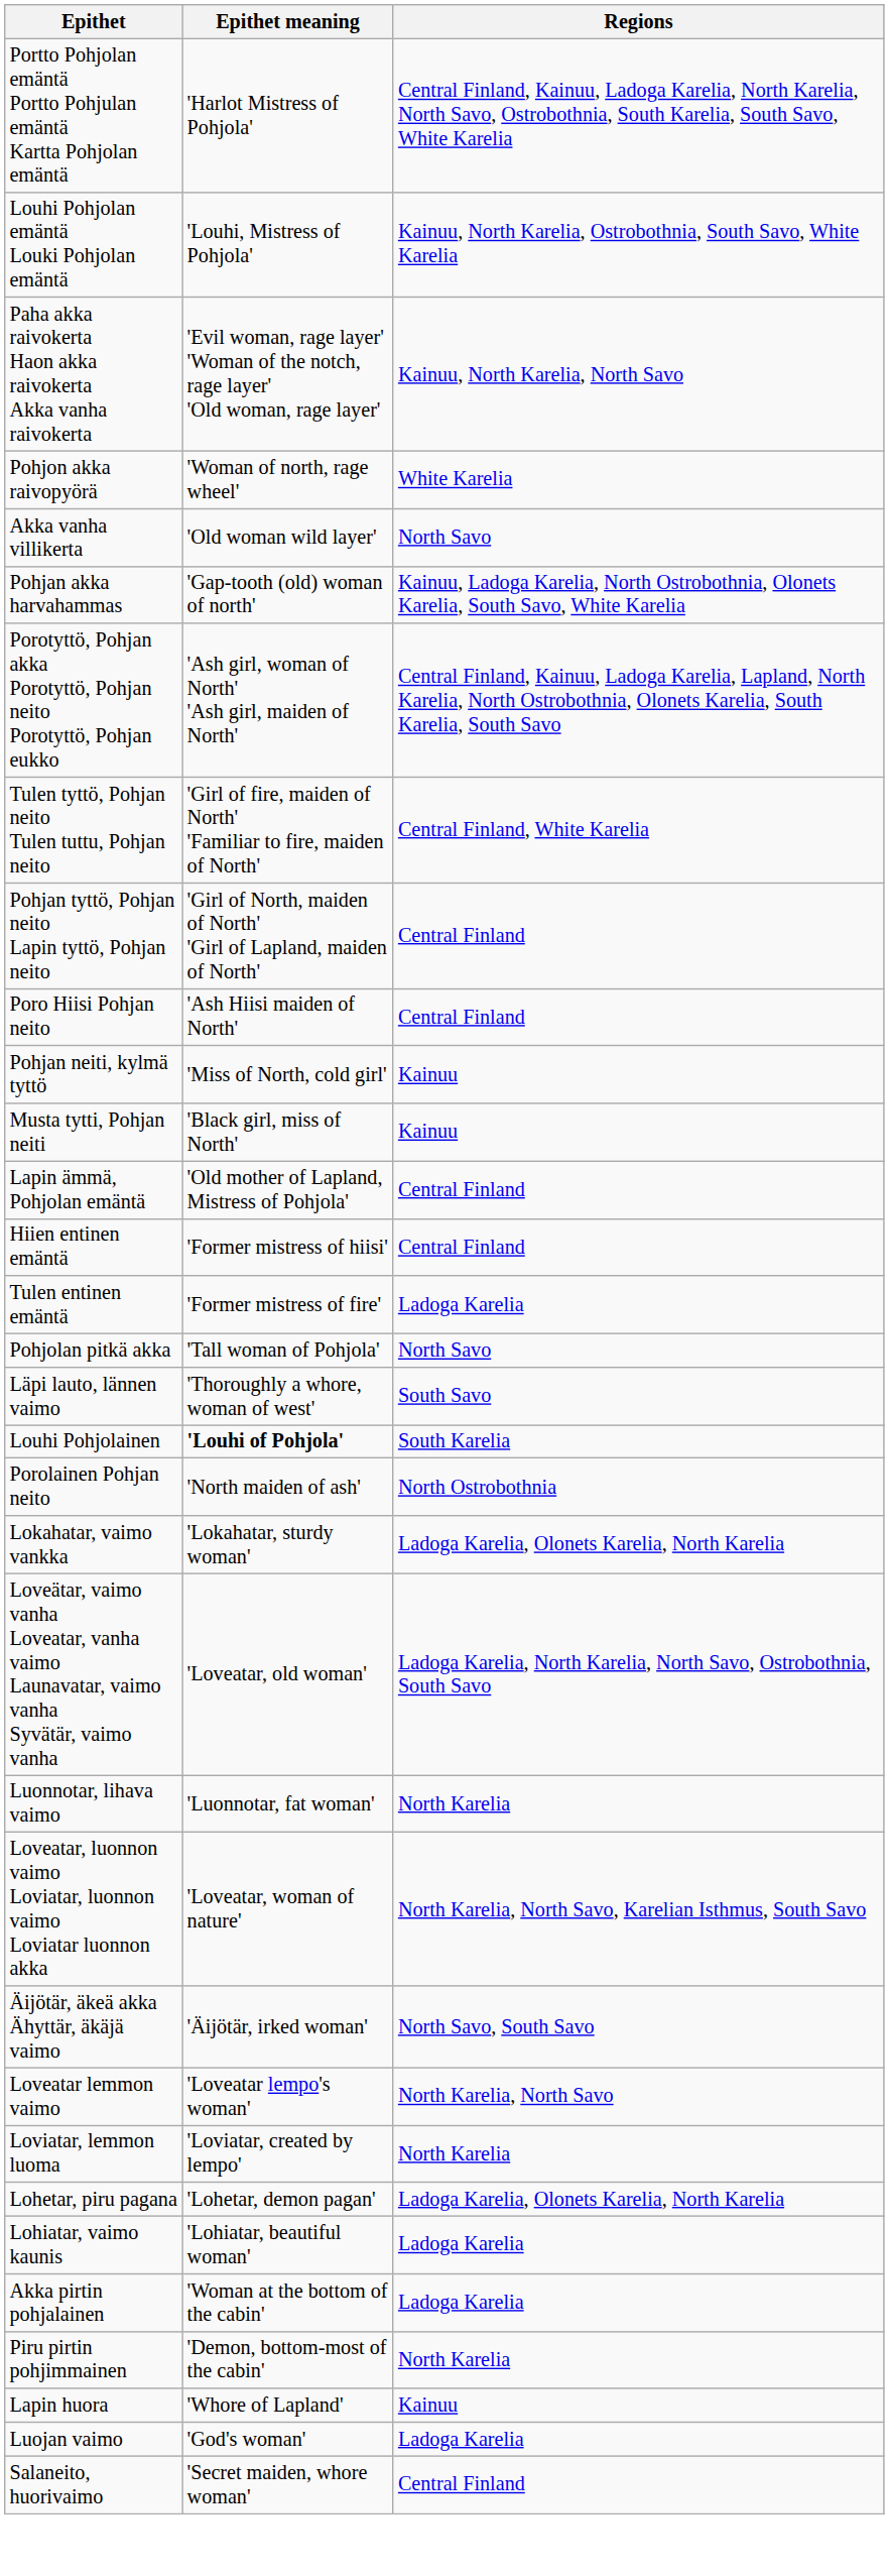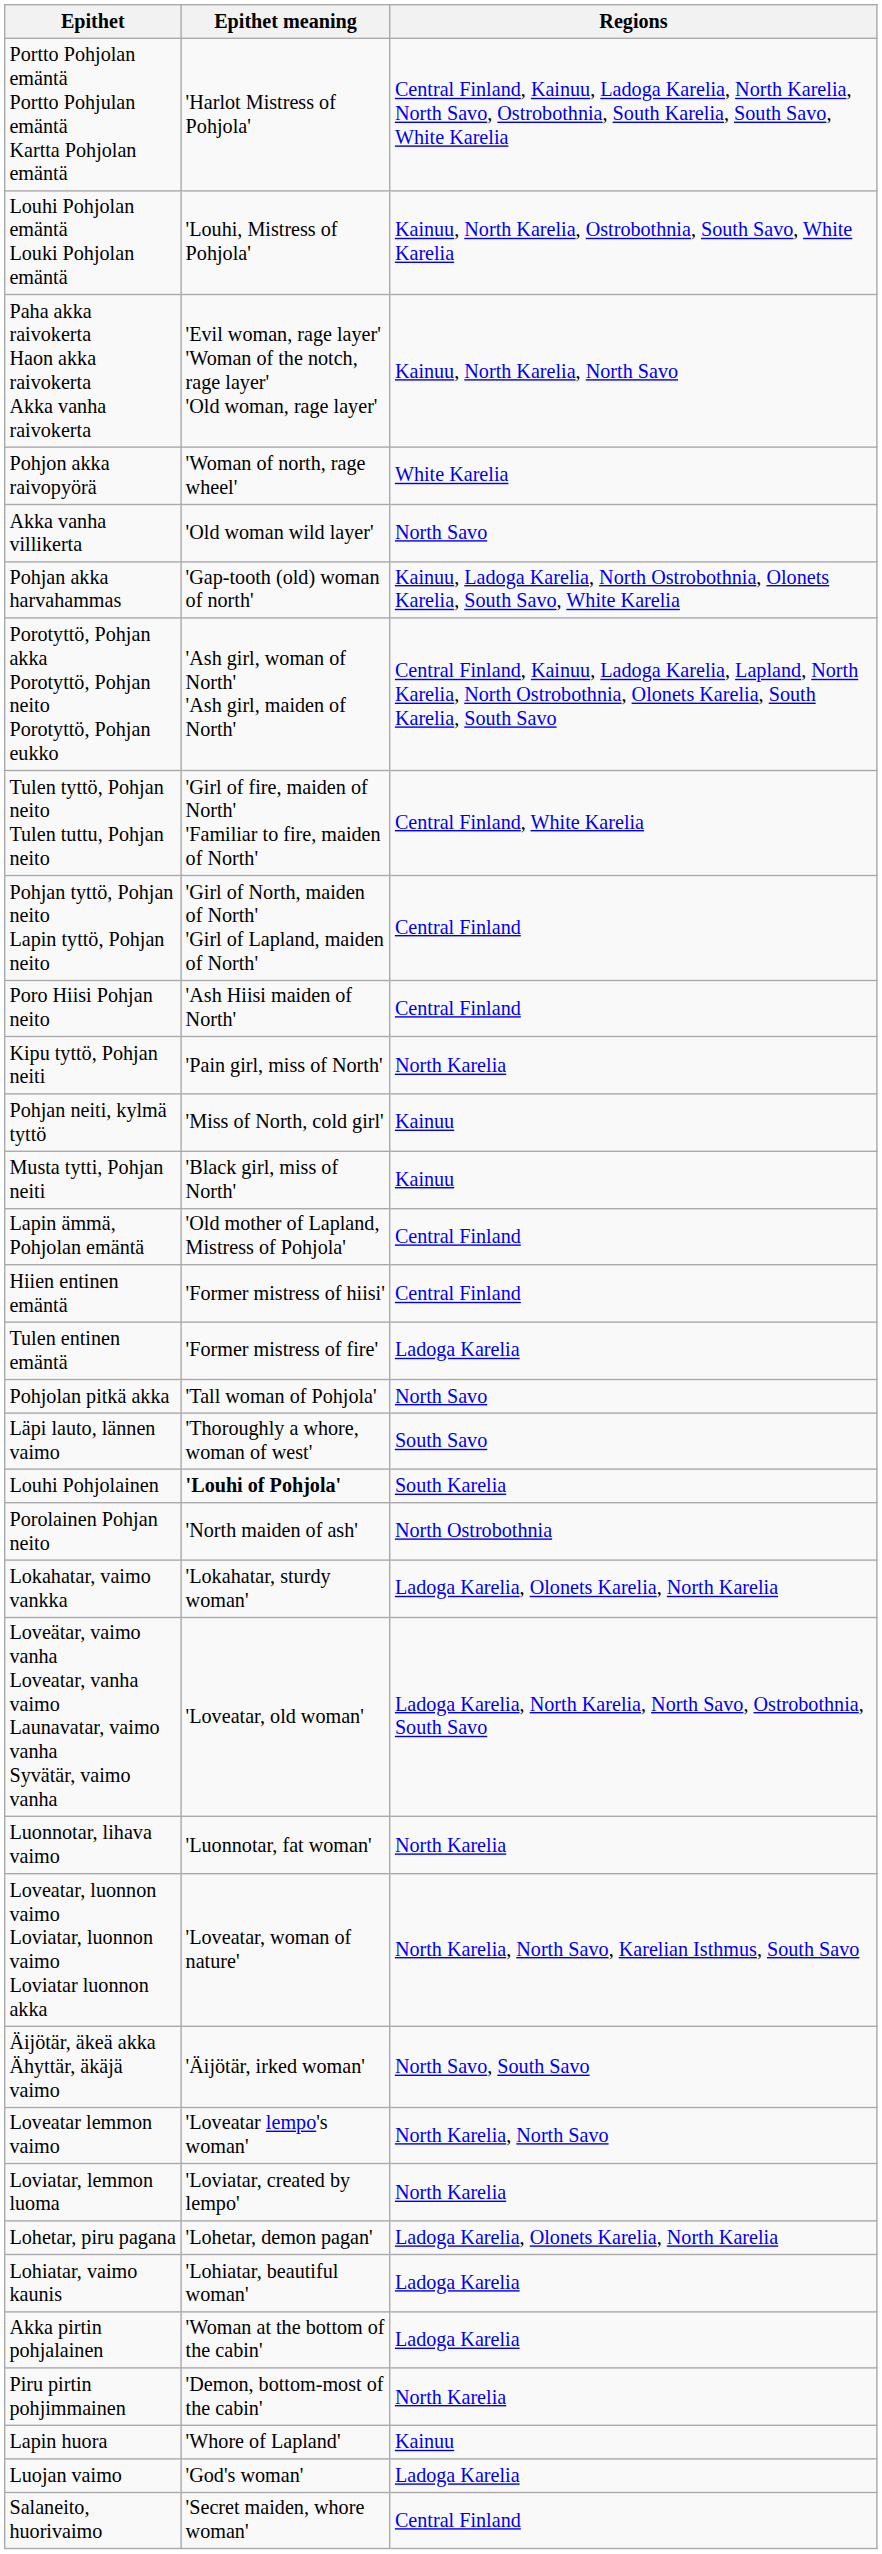+ row: Kipu tyttö, Pohjan neiti | 'Pain girl, miss of North' | North Karelia
